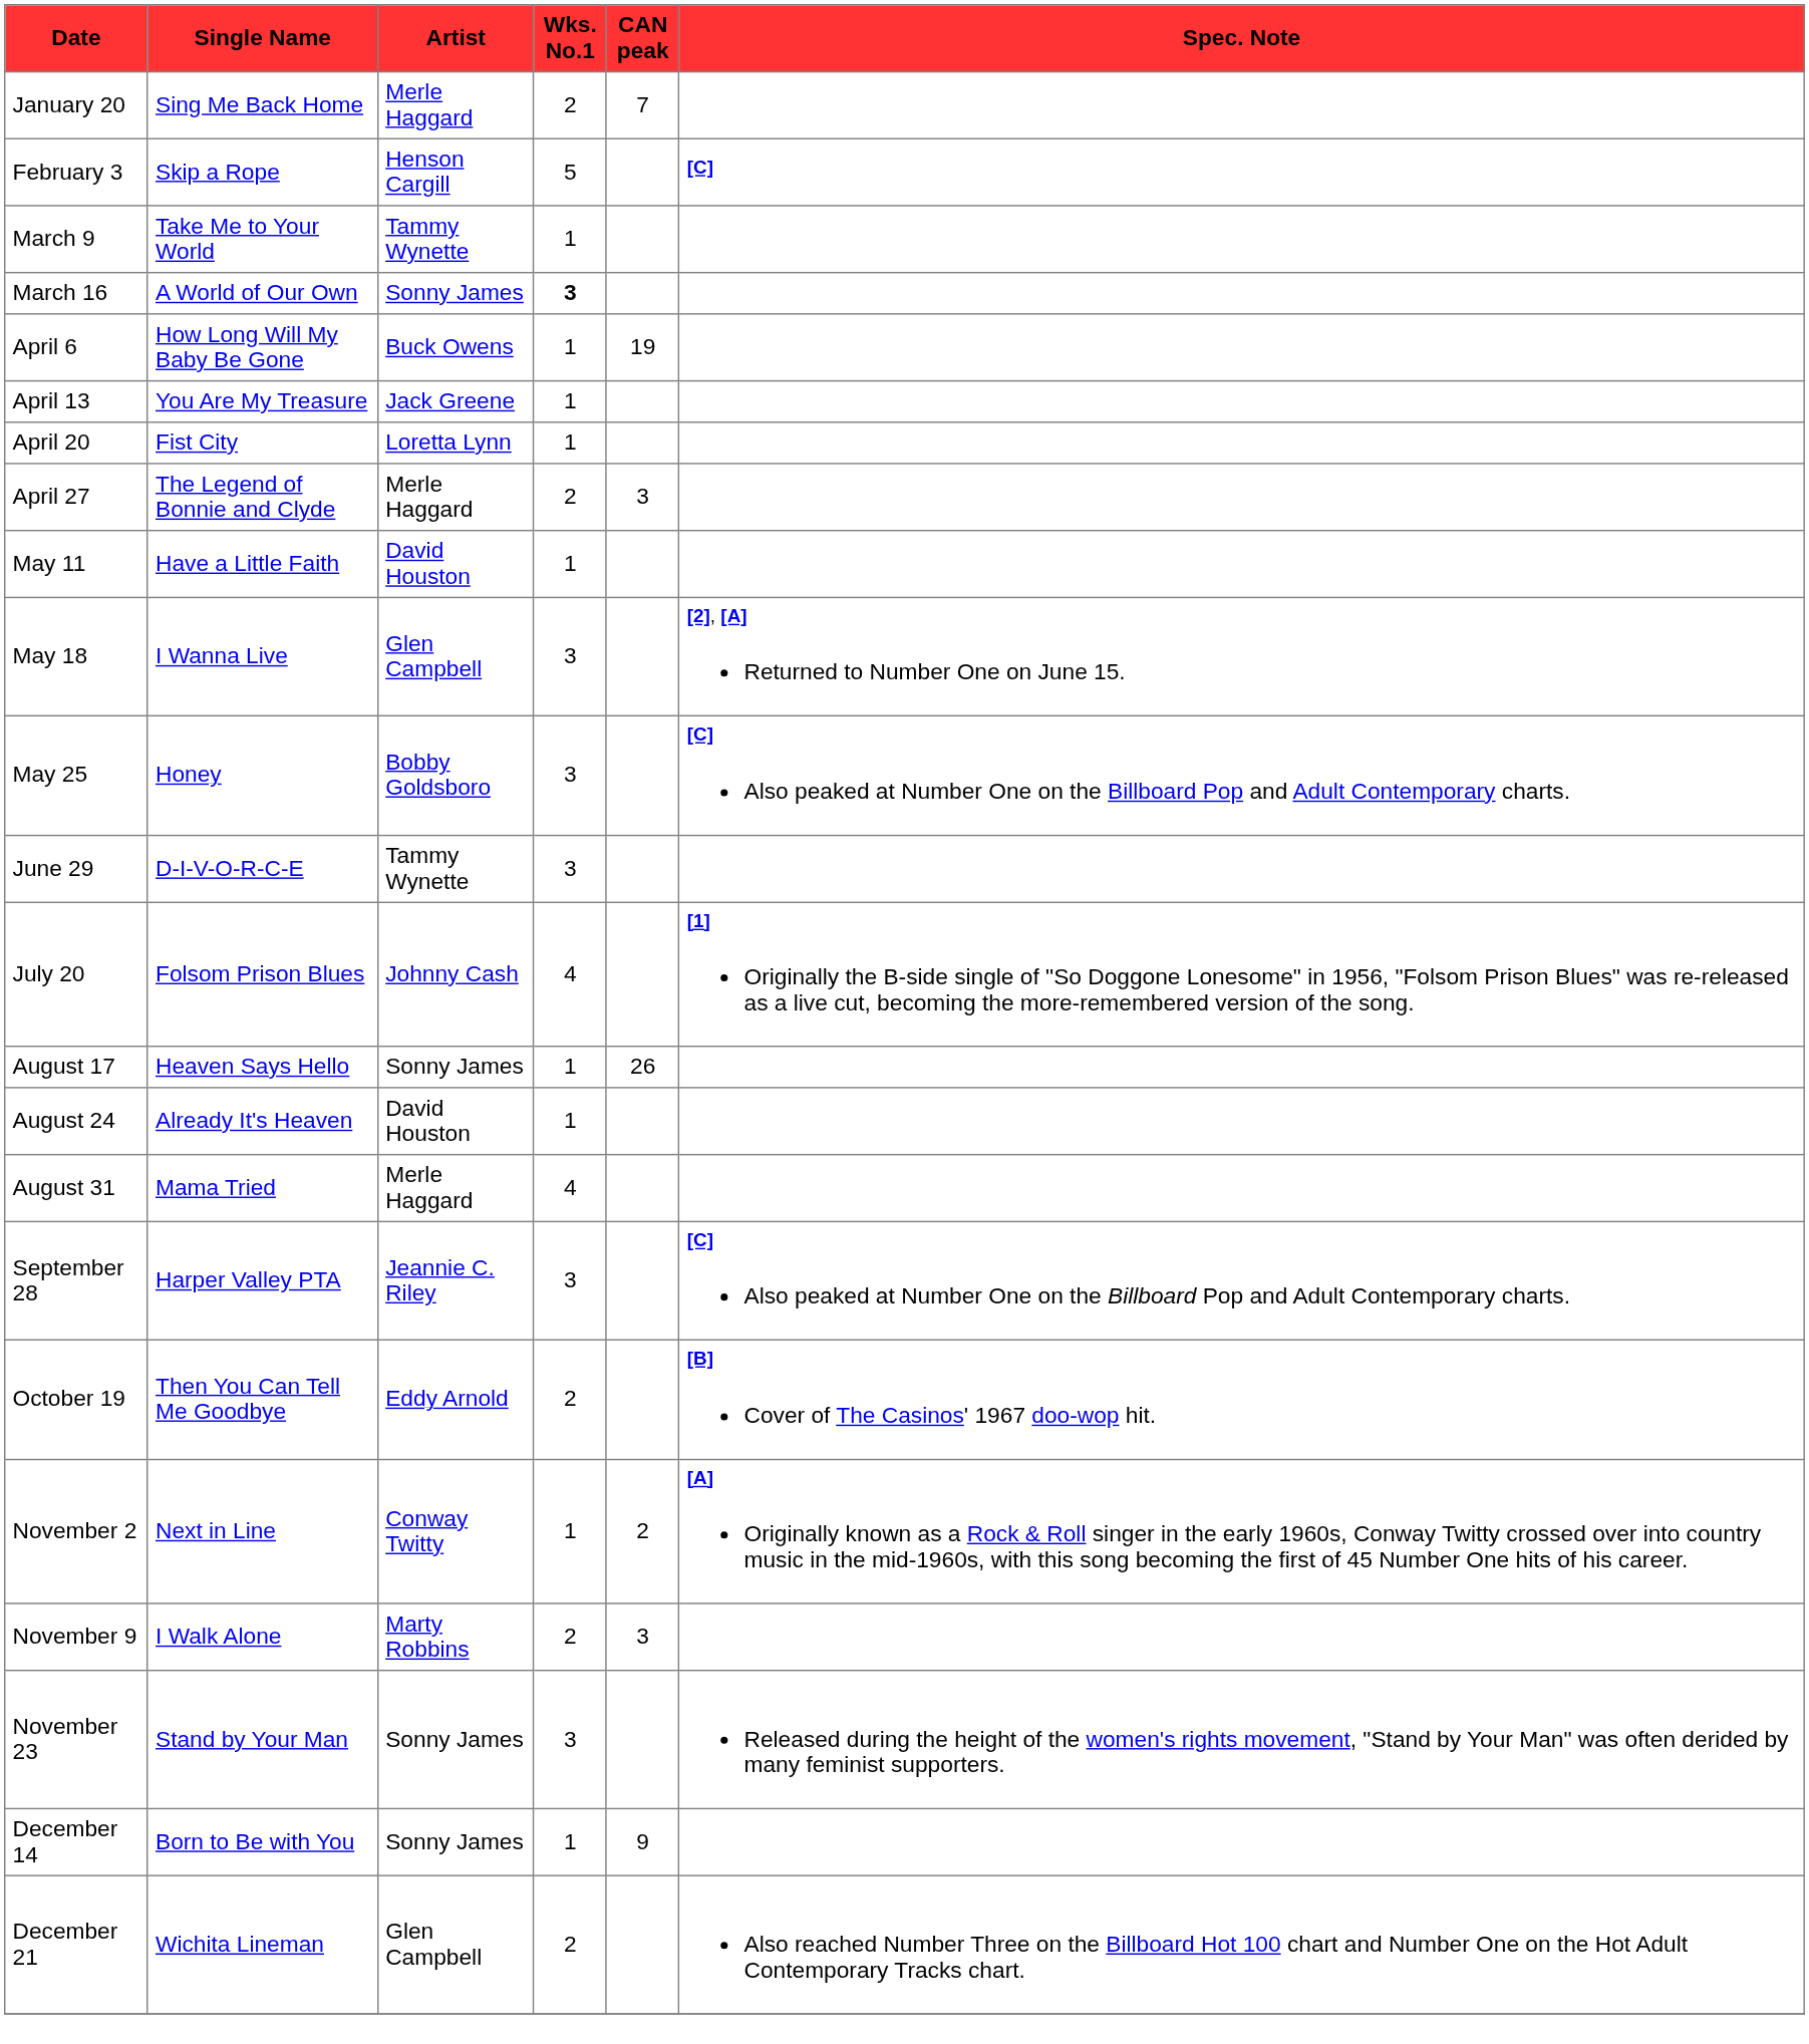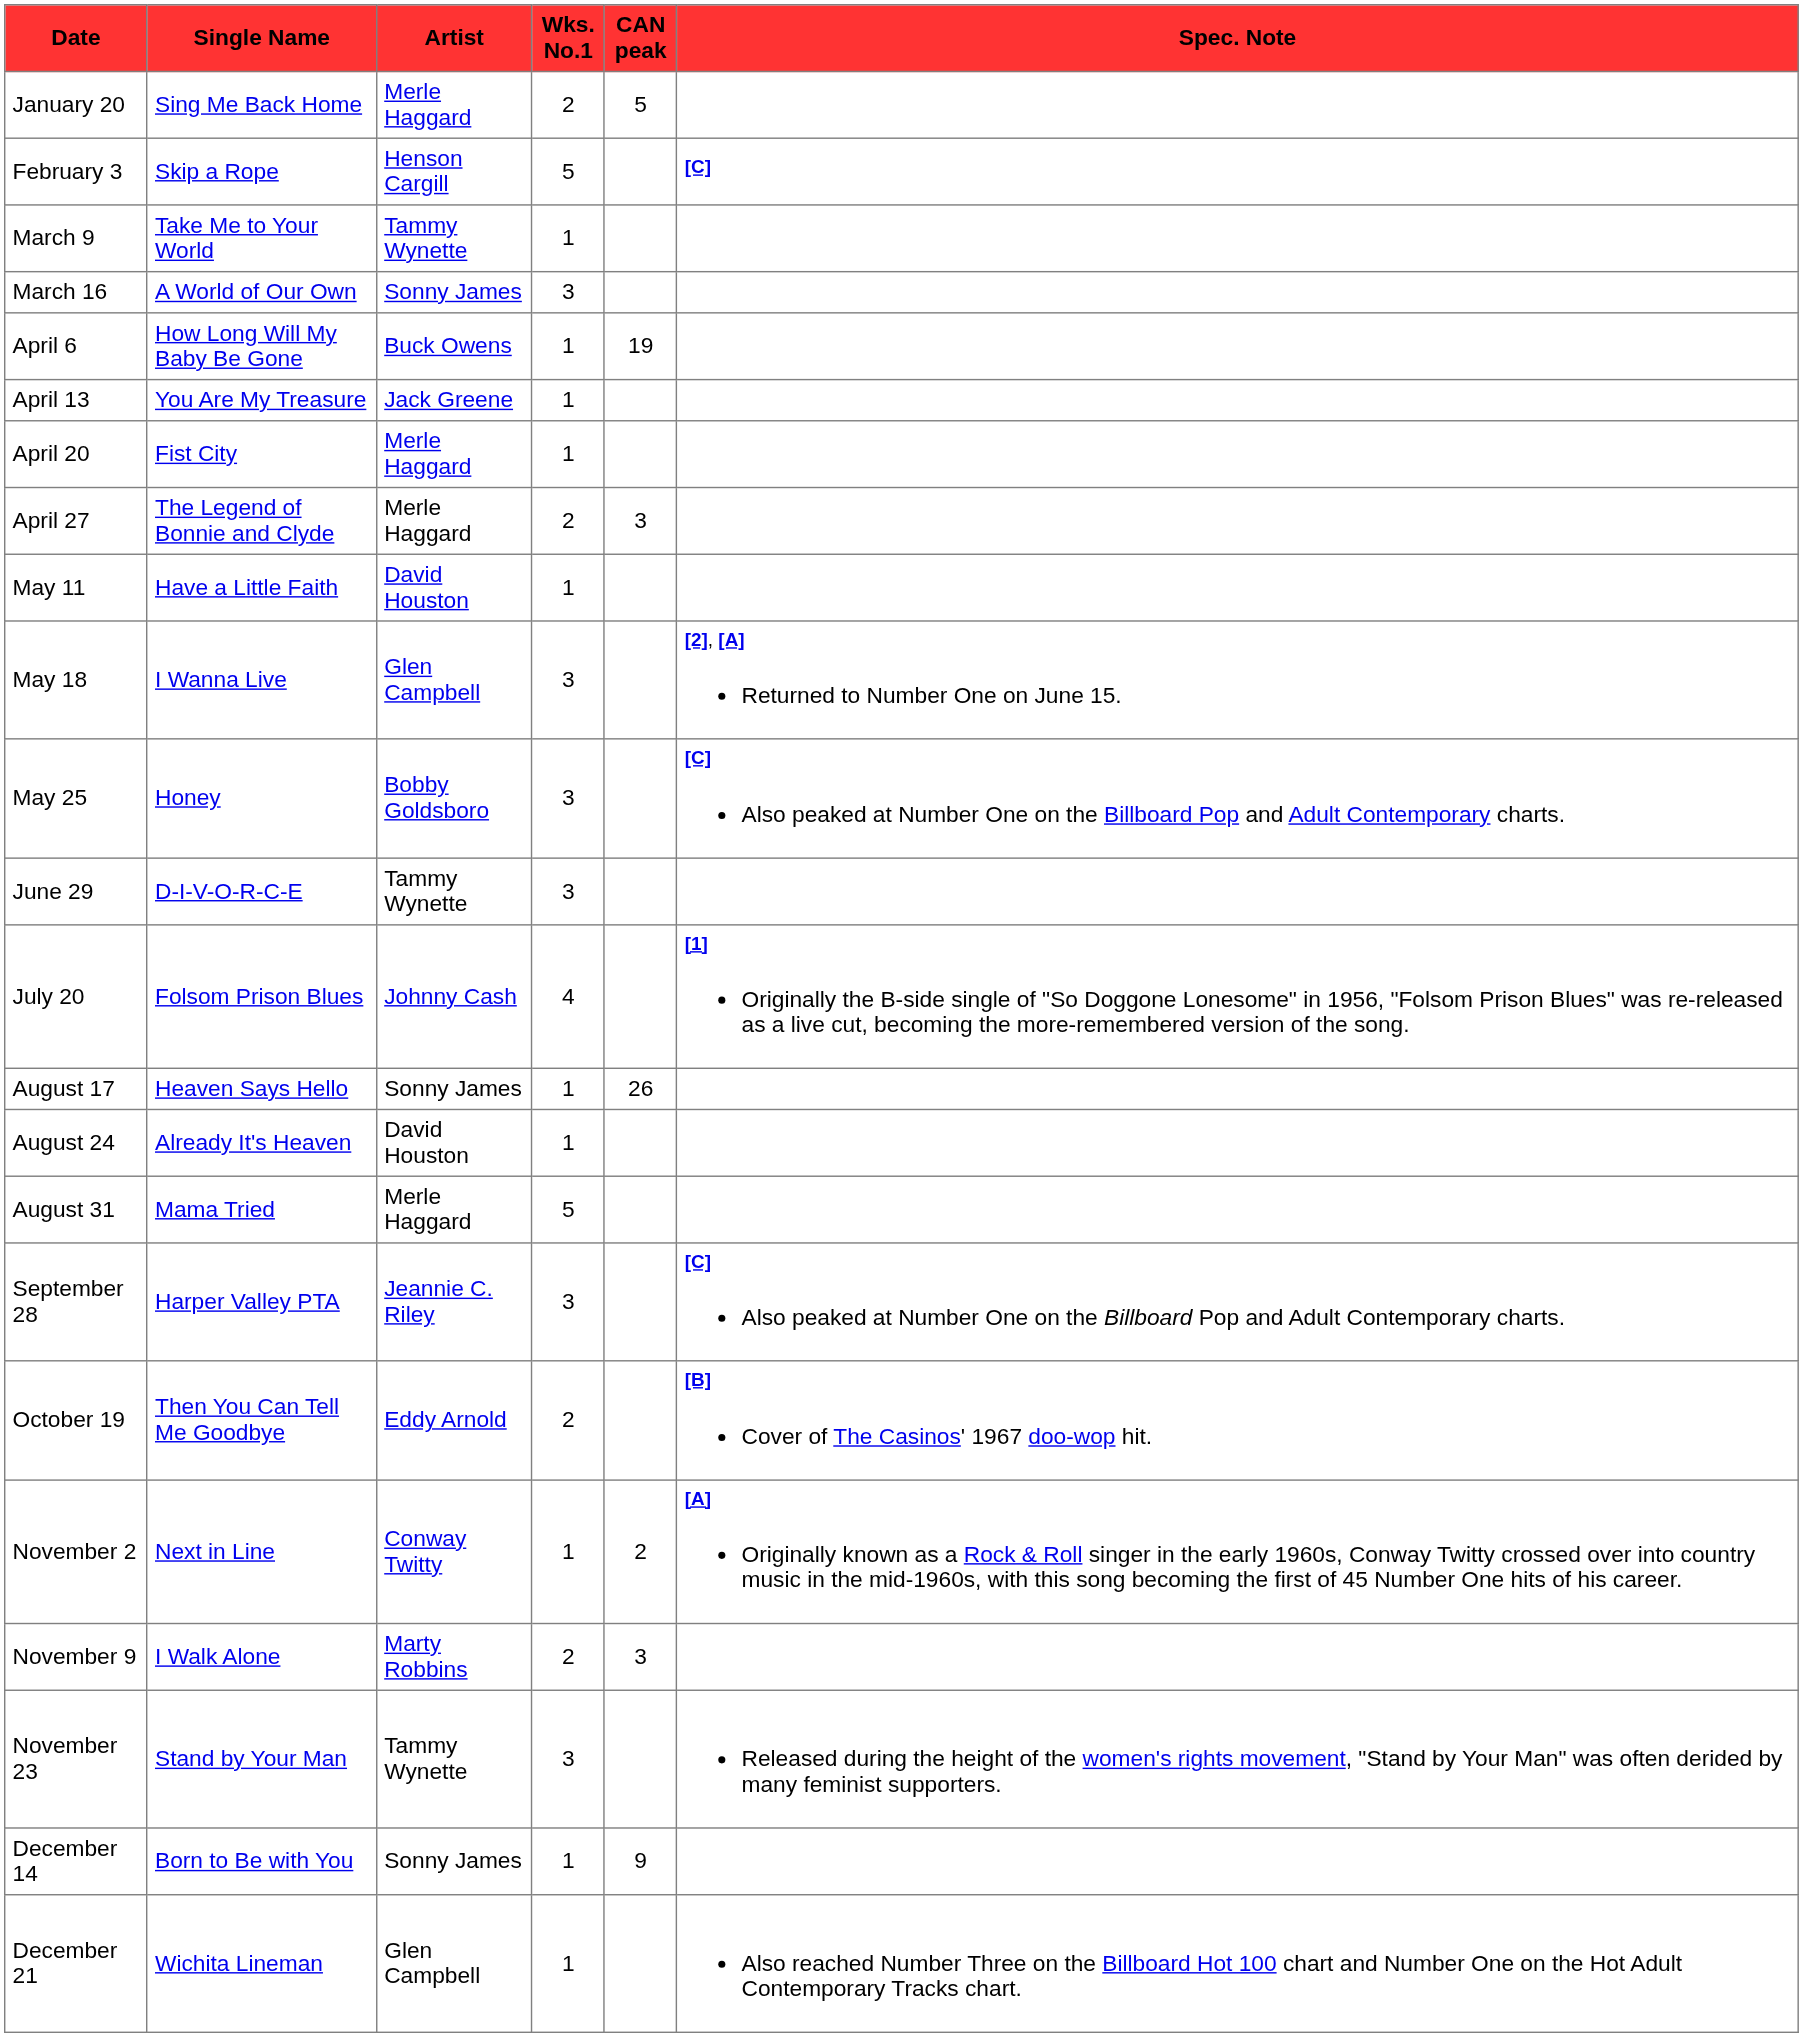January 20 | CAN peak: 7 -> 5
March 16 | Wks. No.1: bold -> normal
April 20 | Artist: Loretta Lynn -> Merle Haggard
August 31 | Wks. No.1: 4 -> 5
November 23 | Artist: Sonny James -> Tammy Wynette
December 21 | Wks. No.1: 2 -> 1
